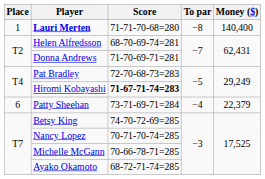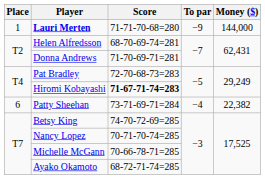Lauri Merten | To par: −8 -> −9
Lauri Merten | Money ($): 140,400 -> 144,000
Patty Sheehan | Money ($): 22,379 -> 22,382
